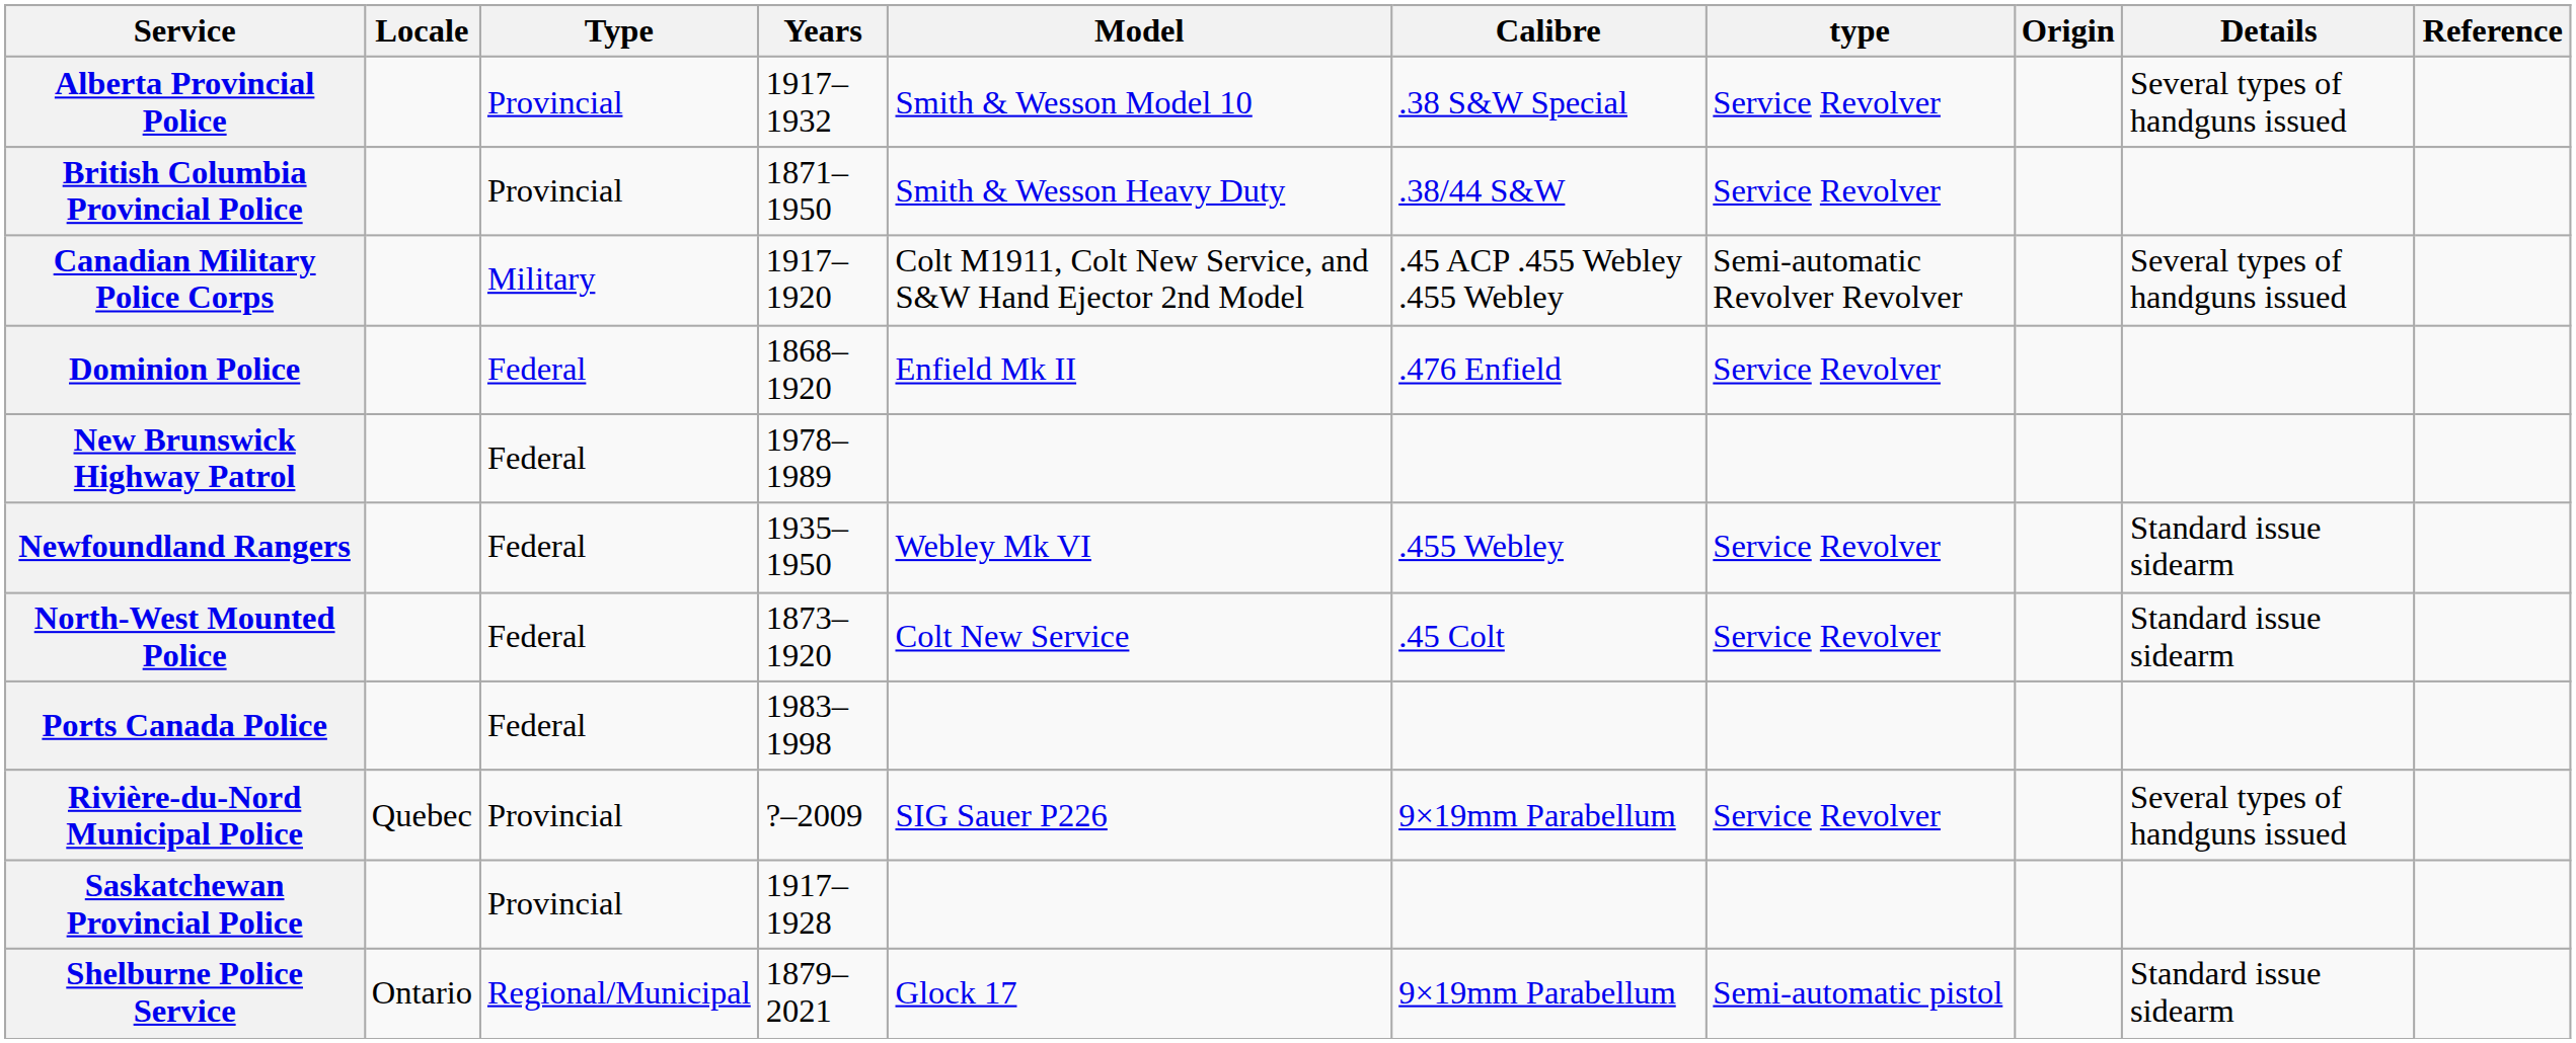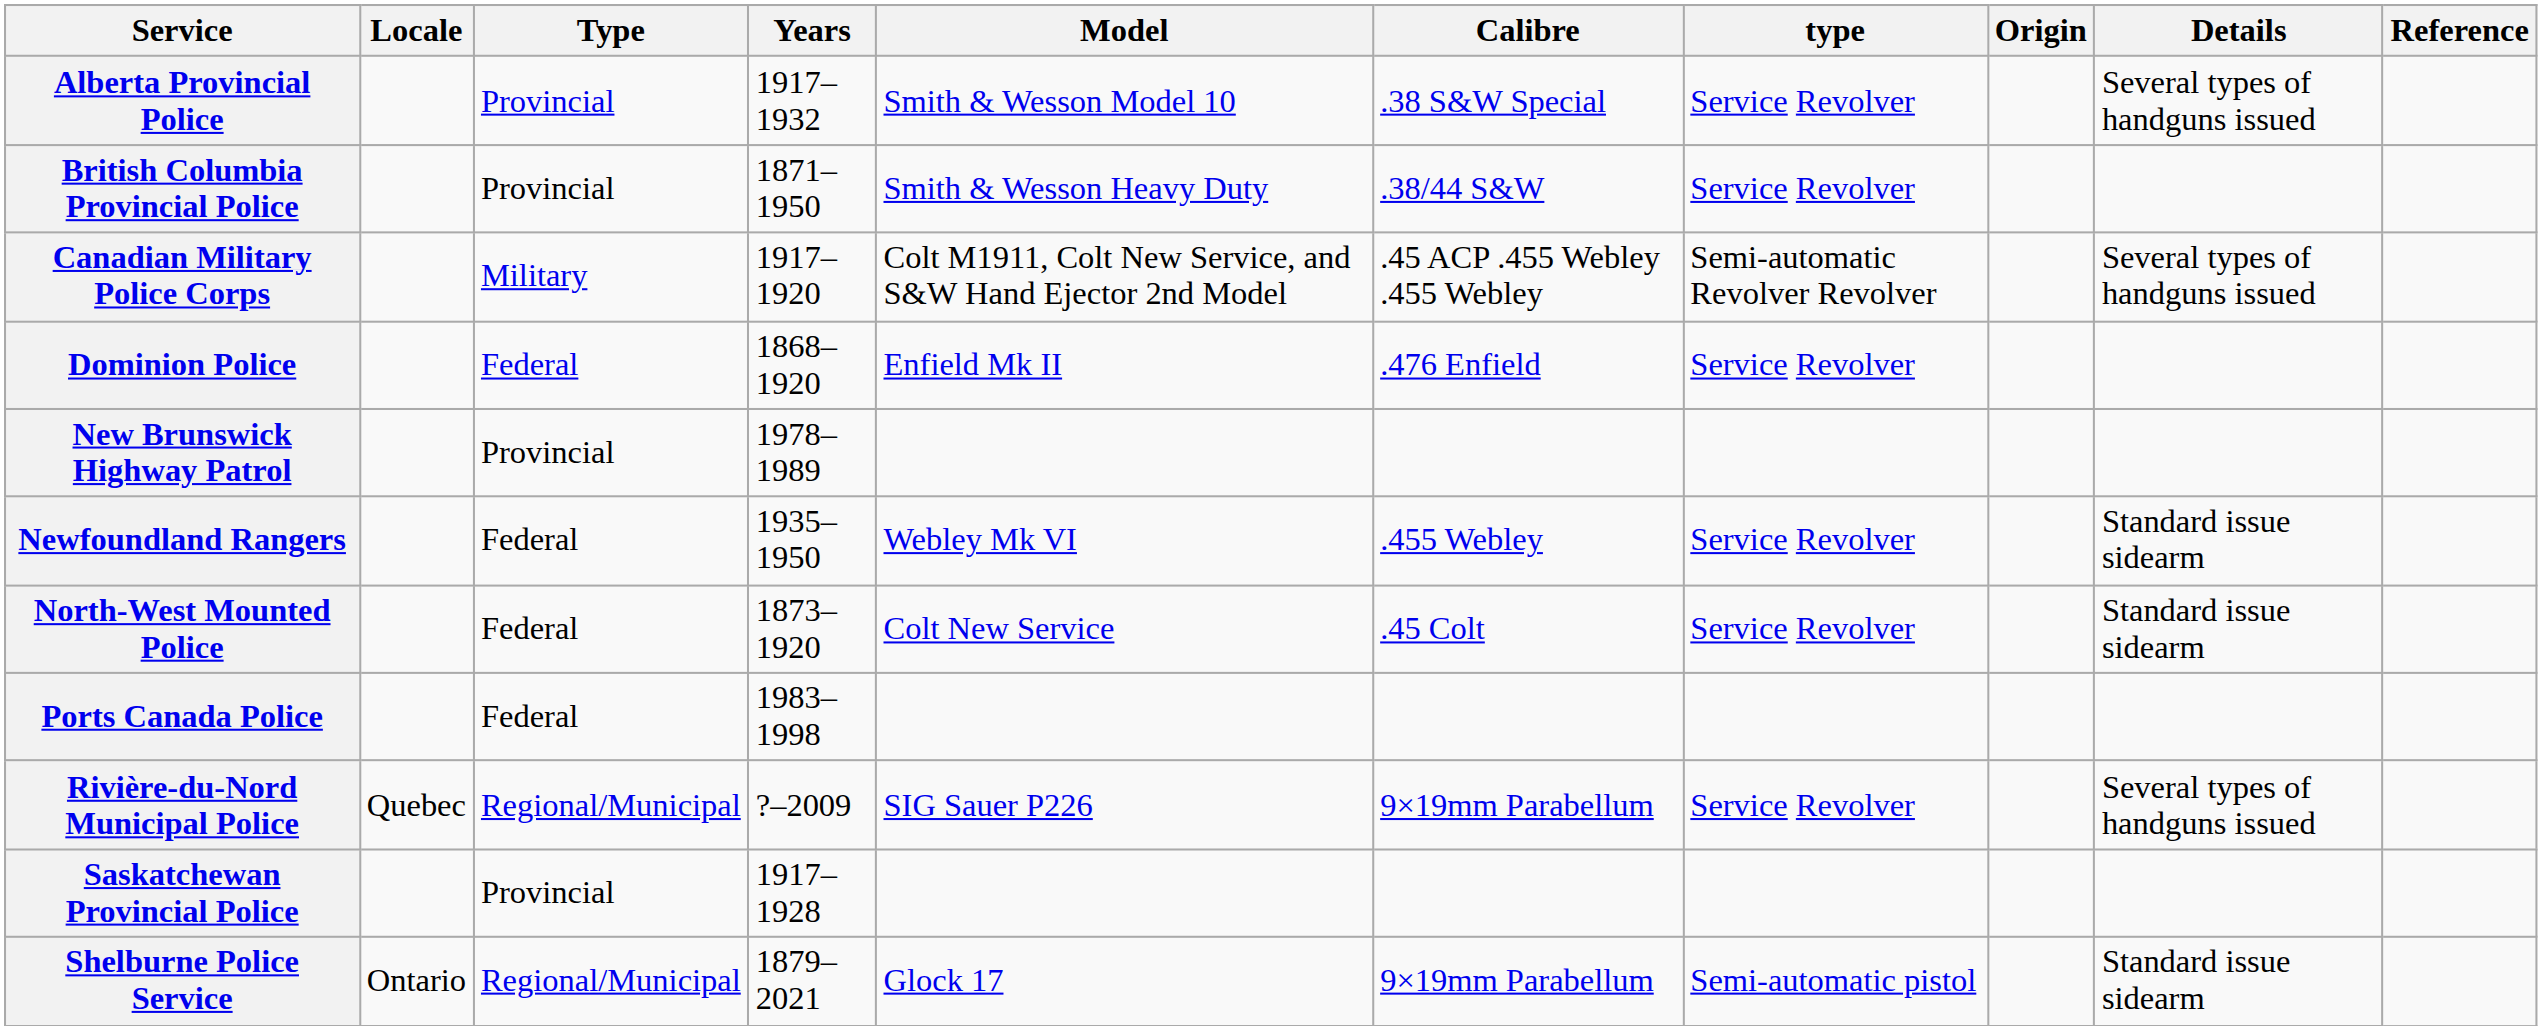New Brunswick Highway Patrol | Type: Federal -> Provincial
Rivière-du-Nord Municipal Police | Type: Provincial -> Regional/Municipal
